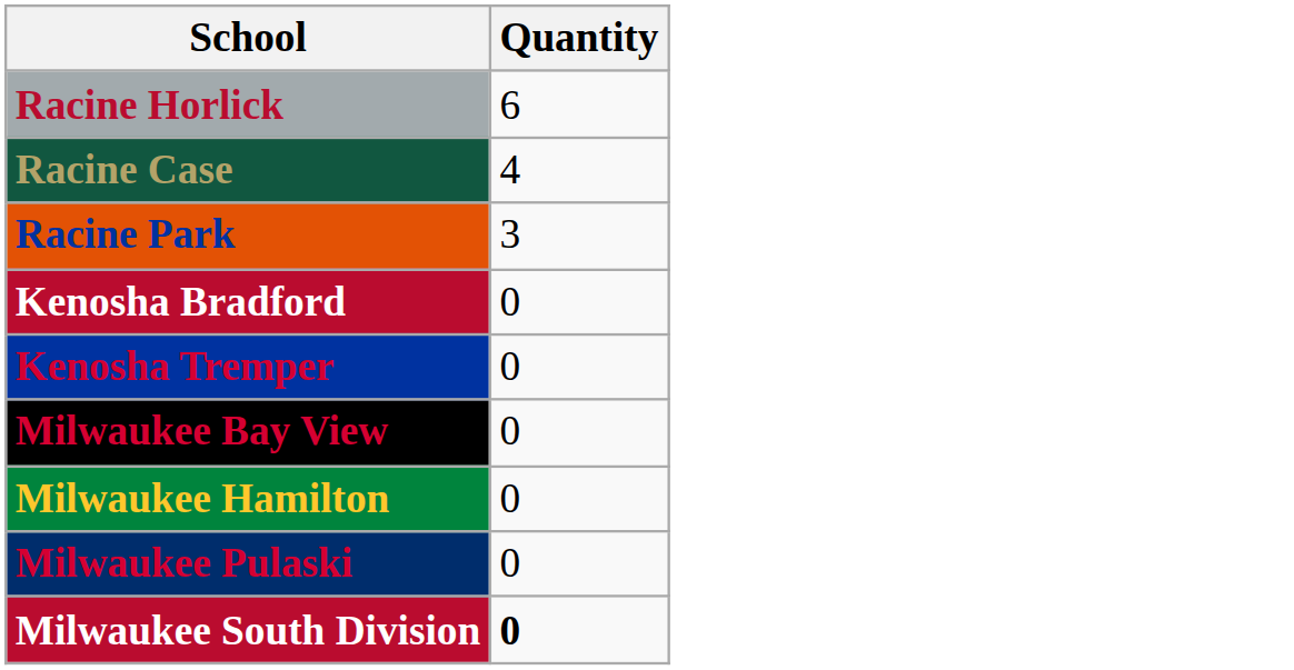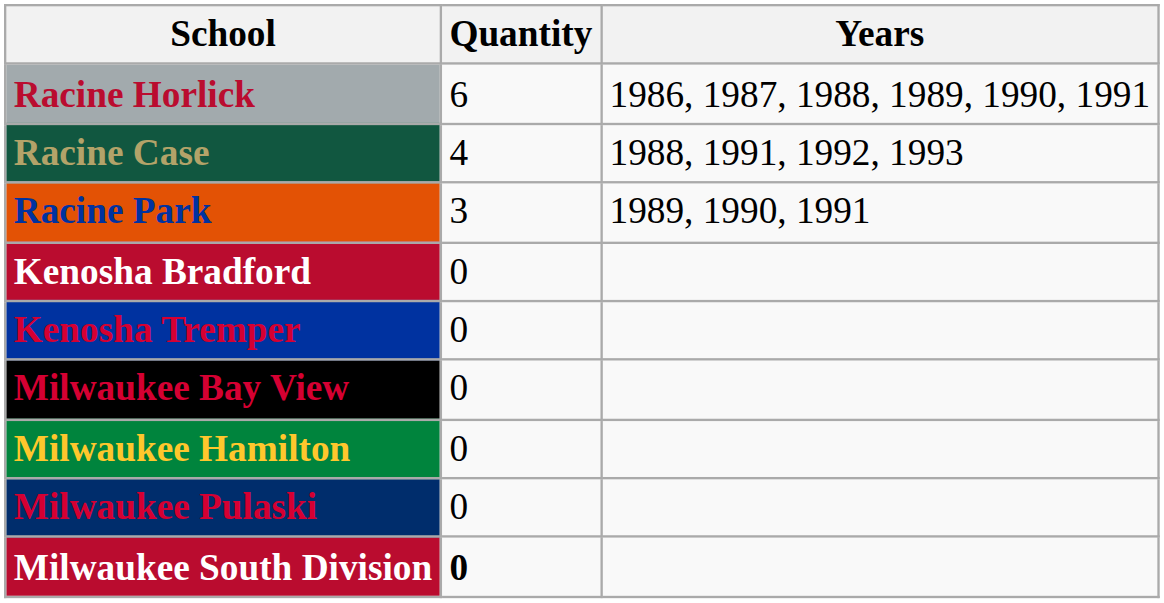+ column: Years | 1986, 1987, 1988, 1989, 1990, 1991 | 1988, 1991, 1992, 1993 | 1989, 1990, 1991
